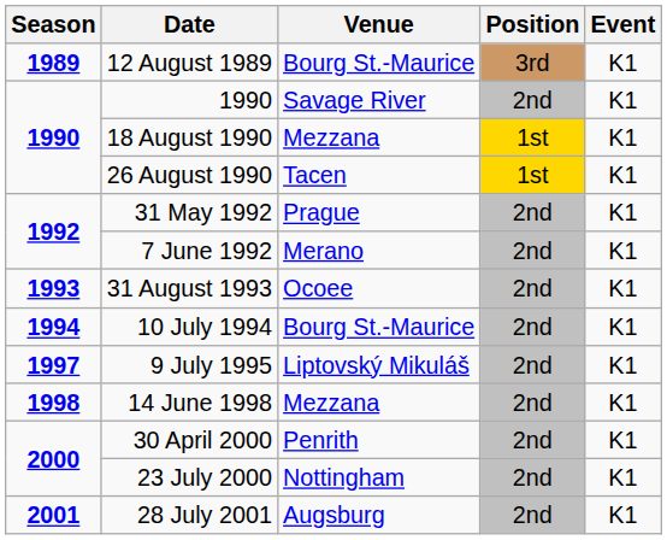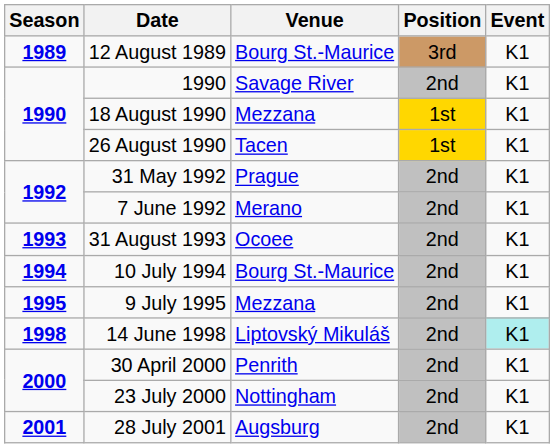9 July 1995 | Season: 1997 -> 1995
9 July 1995 | Venue: Liptovský Mikuláš -> Mezzana
14 June 1998 | Venue: Mezzana -> Liptovský Mikuláš
14 June 1998 | Event: no background -> paleturquoise background
